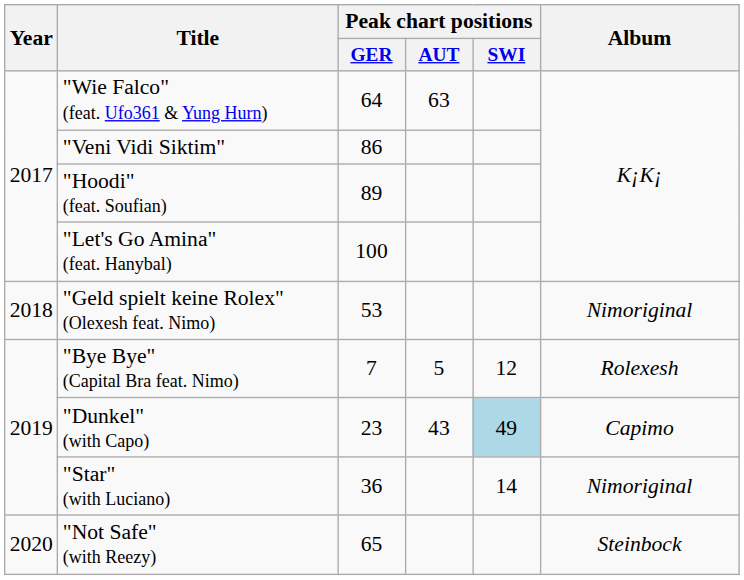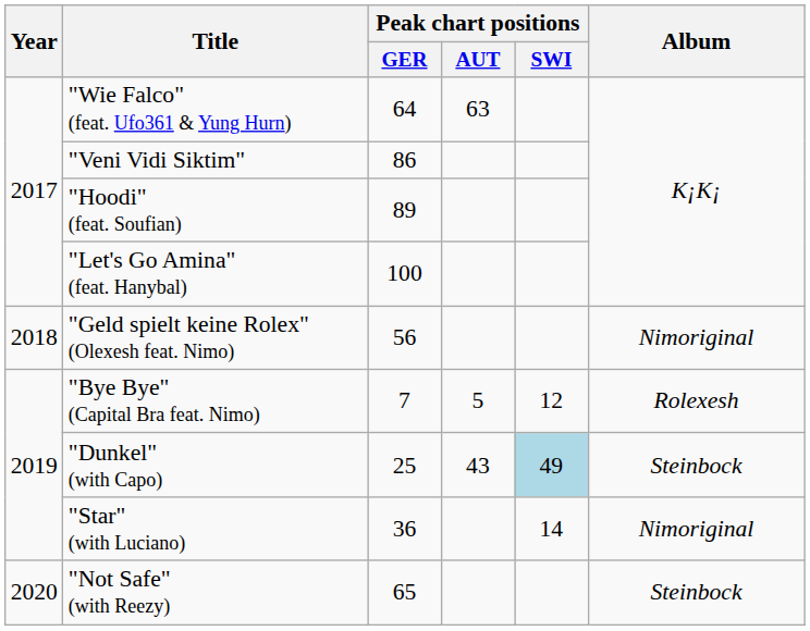"Geld spielt keine Rolex" (Olexesh feat. Nimo) | Peak chart positions / GER: 53 -> 56
"Dunkel" (with Capo) | Peak chart positions / GER: 23 -> 25
"Dunkel" (with Capo) | Album: Capimo -> Steinbock
